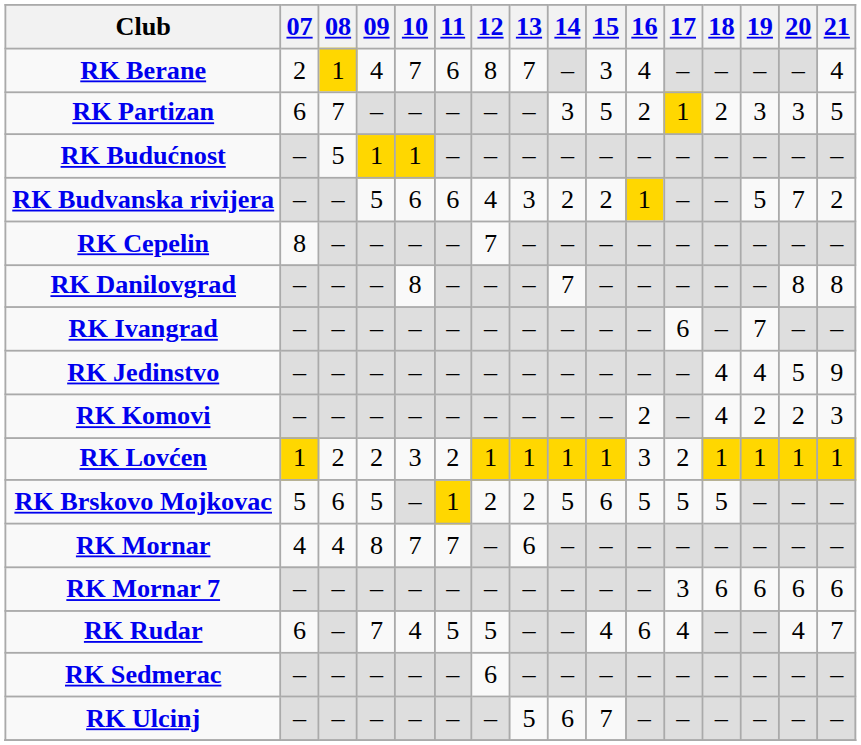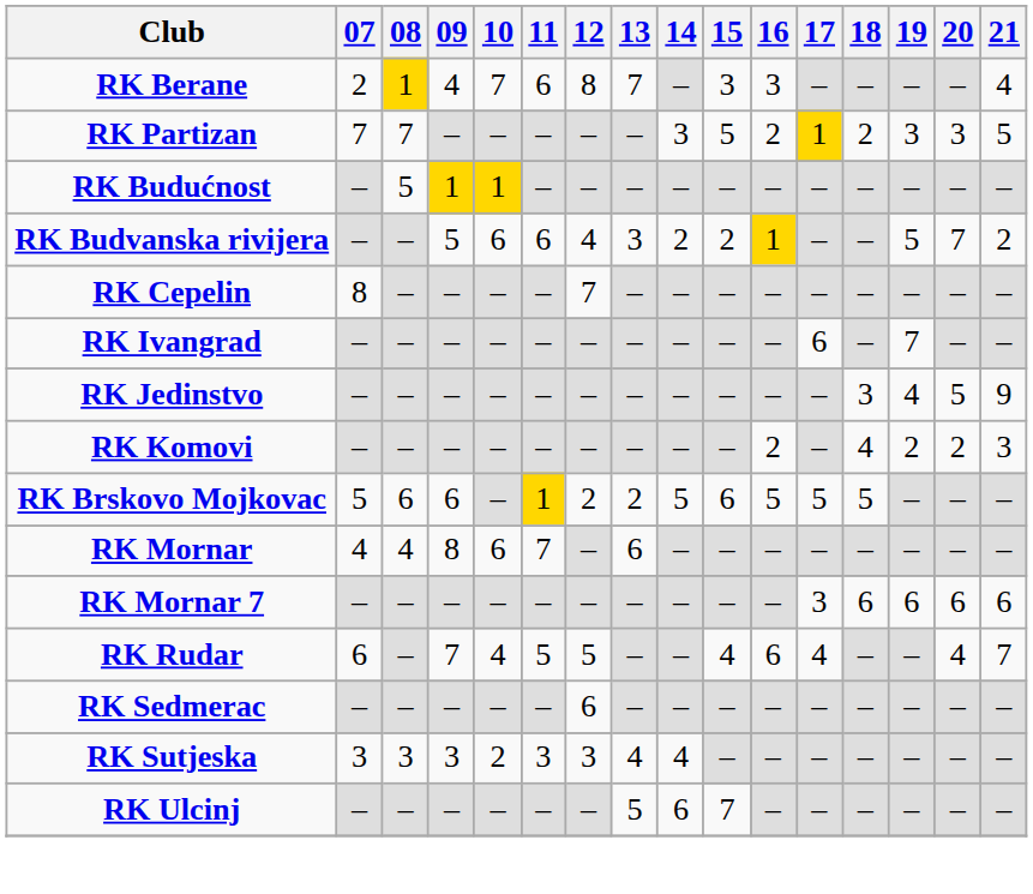RK Berane | 16: 4 -> 3
RK Partizan | 07: 6 -> 7
- row: RK Danilovgrad | – | – | – | 8 | – | – | – | 7 | – | – | – | – | – | 8 | 8
RK Jedinstvo | 18: 4 -> 3
- row: RK Lovćen | 1 | 2 | 2 | 3 | 2 | 1 | 1 | 1 | 1 | 3 | 2 | 1 | 1 | 1 | 1
RK Brskovo Mojkovac | 09: 5 -> 6
RK Mornar | 10: 7 -> 6
+ row: RK Sutjeska | 3 | 3 | 3 | 2 | 3 | 3 | 4 | 4 | – | – | – | – | – | – | –
